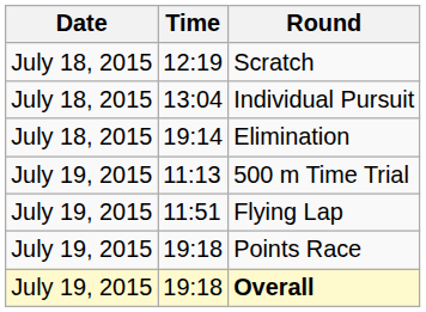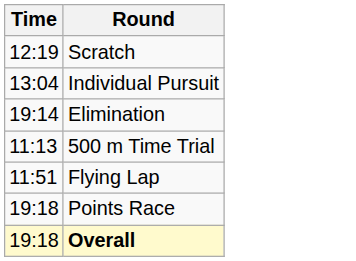- column: Date | July 18, 2015 | July 18, 2015 | July 18, 2015 | July 19, 2015 | July 19, 2015 | July 19, 2015 | July 19, 2015
